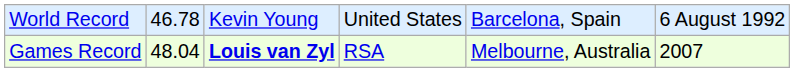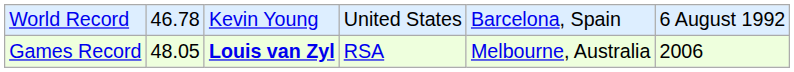Games Record | column 2: 48.04 -> 48.05
Games Record | column 6: 2007 -> 2006
